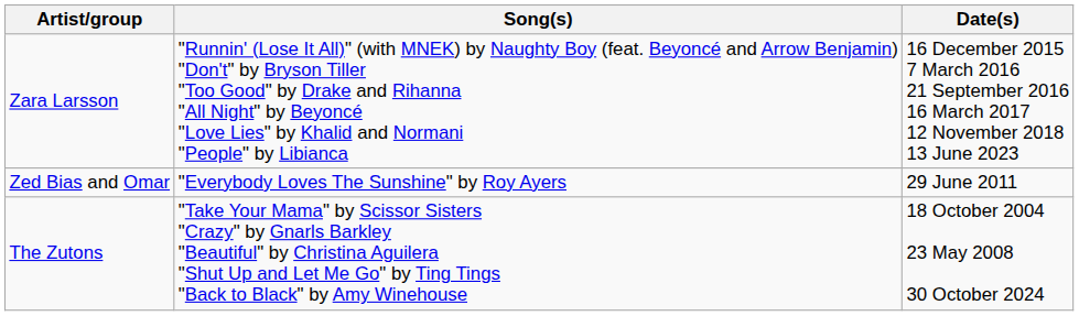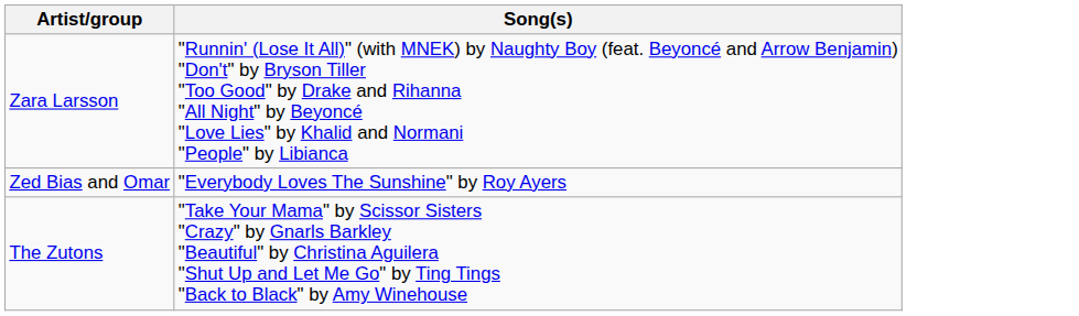- column: Date(s) | 16 December 2015 7 March 2016 21 September 2016 16 March 2017 12 November 2018 13 June 2023 | 29 June 2011 | 18 October 2004 23 May 2008 30 October 2024
